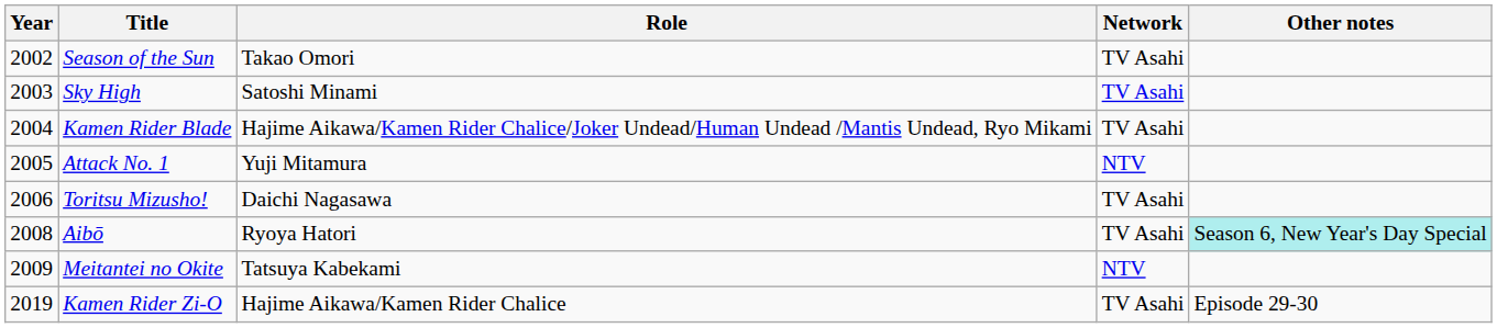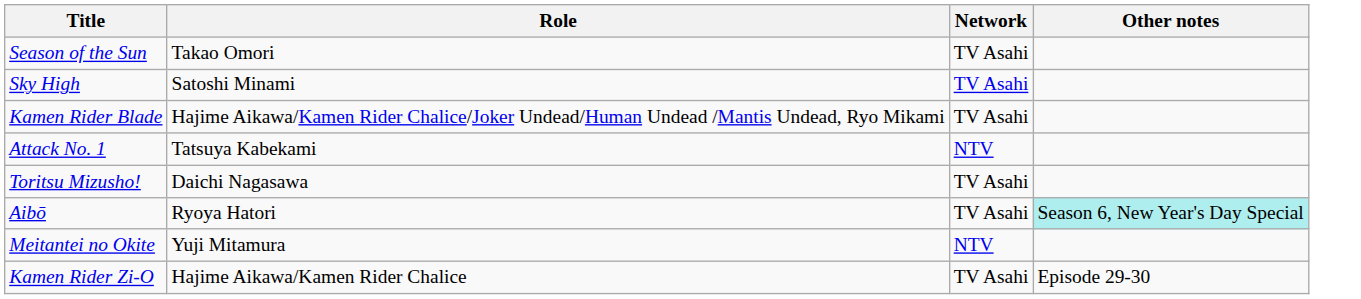- column: Year | 2002 | 2003 | 2004 | 2005 | 2006 | 2008 | 2009 | 2019
Attack No. 1 | Role: Yuji Mitamura -> Tatsuya Kabekami
Meitantei no Okite | Role: Tatsuya Kabekami -> Yuji Mitamura
